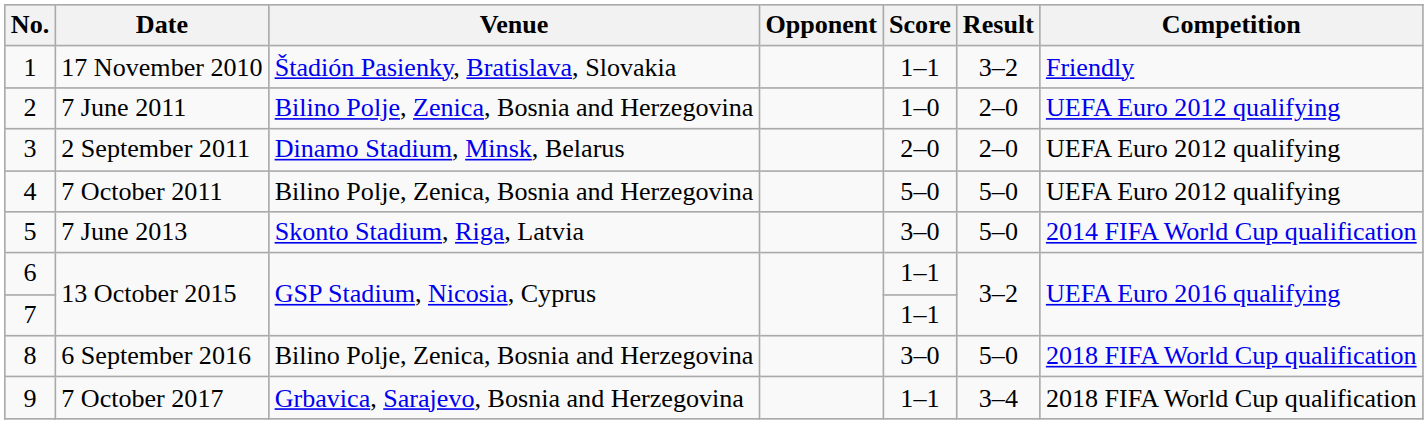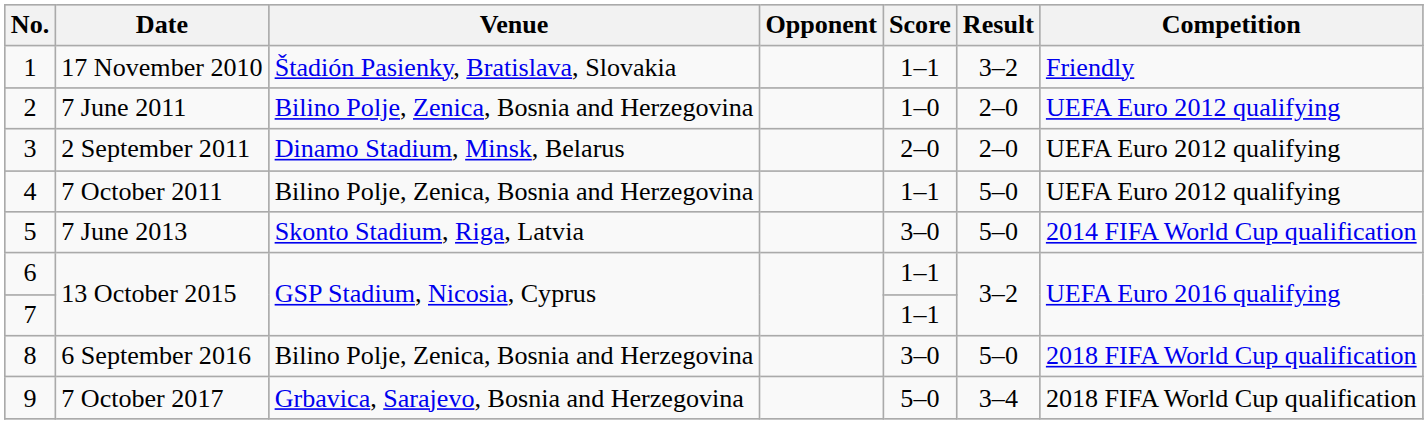4 | Score: 5–0 -> 1–1
9 | Score: 1–1 -> 5–0
